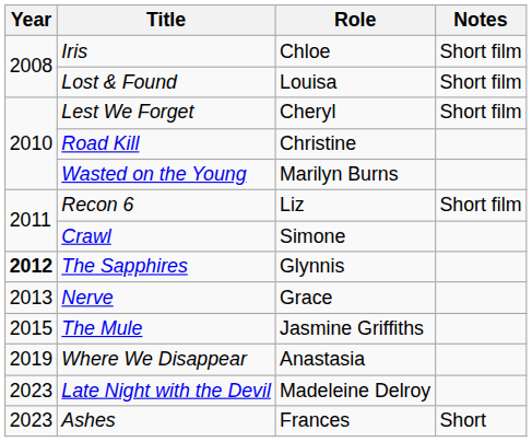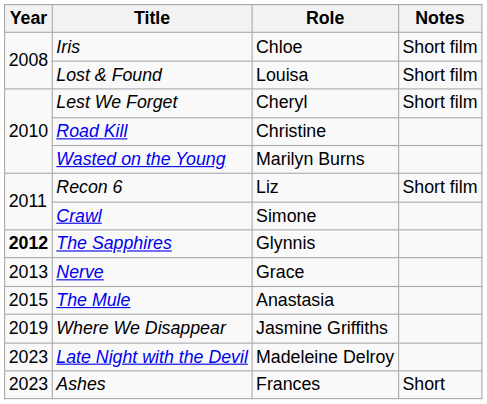The Mule | Role: Jasmine Griffiths -> Anastasia
Where We Disappear | Role: Anastasia -> Jasmine Griffiths
